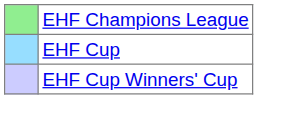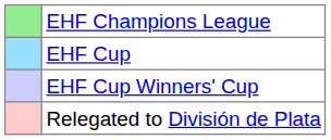+ row: Relegated to División de Plata
